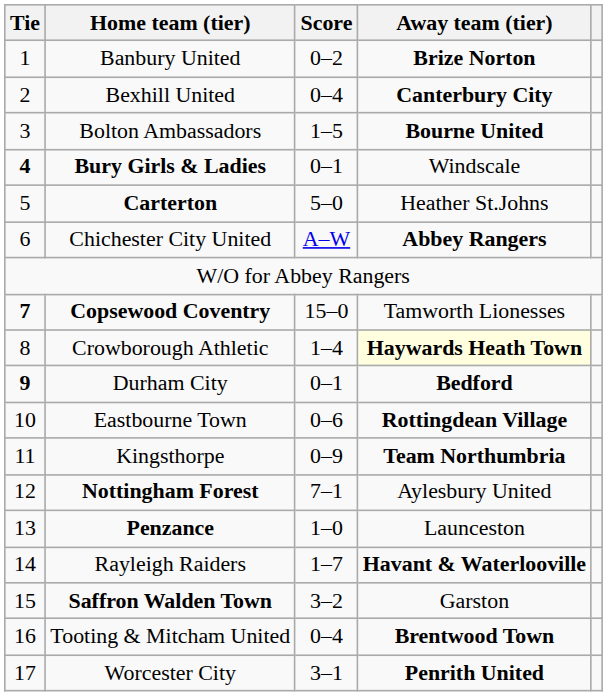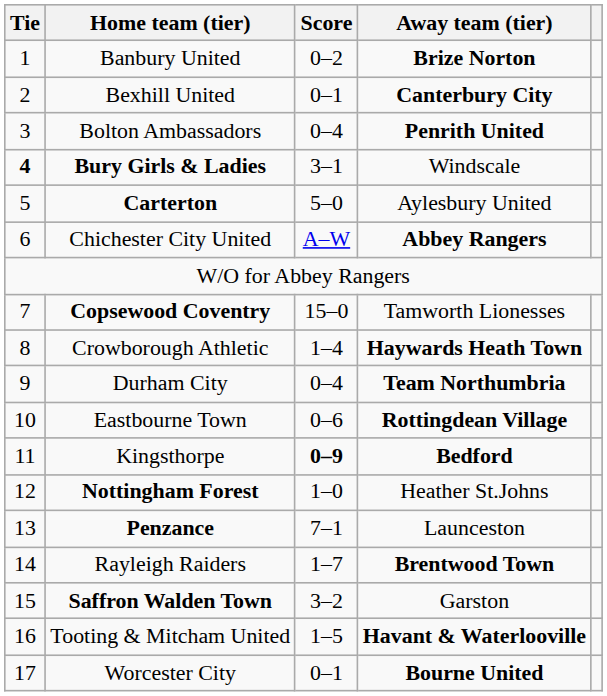Bexhill United | Score: 0–4 -> 0–1
Bolton Ambassadors | Score: 1–5 -> 0–4
Bolton Ambassadors | Away team (tier): Bourne United -> Penrith United
Bury Girls & Ladies | Score: 0–1 -> 3–1
Carterton | Away team (tier): Heather St.Johns -> Aylesbury United
Copsewood Coventry | Tie: bold -> normal
Crowborough Athletic | Away team (tier): lightyellow background -> no background
Durham City | Tie: bold -> normal
Durham City | Score: 0–1 -> 0–4
Durham City | Away team (tier): Bedford -> Team Northumbria
Kingsthorpe | Score: normal -> bold
Kingsthorpe | Away team (tier): Team Northumbria -> Bedford
Nottingham Forest | Score: 7–1 -> 1–0
Nottingham Forest | Away team (tier): Aylesbury United -> Heather St.Johns
Penzance | Score: 1–0 -> 7–1
Rayleigh Raiders | Away team (tier): Havant & Waterlooville -> Brentwood Town
Tooting & Mitcham United | Score: 0–4 -> 1–5
Tooting & Mitcham United | Away team (tier): Brentwood Town -> Havant & Waterlooville
Worcester City | Score: 3–1 -> 0–1
Worcester City | Away team (tier): Penrith United -> Bourne United
